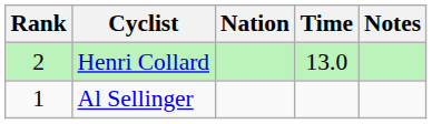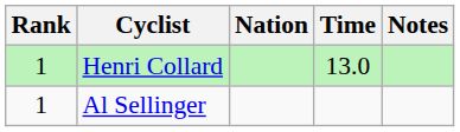Henri Collard | Rank: 2 -> 1
